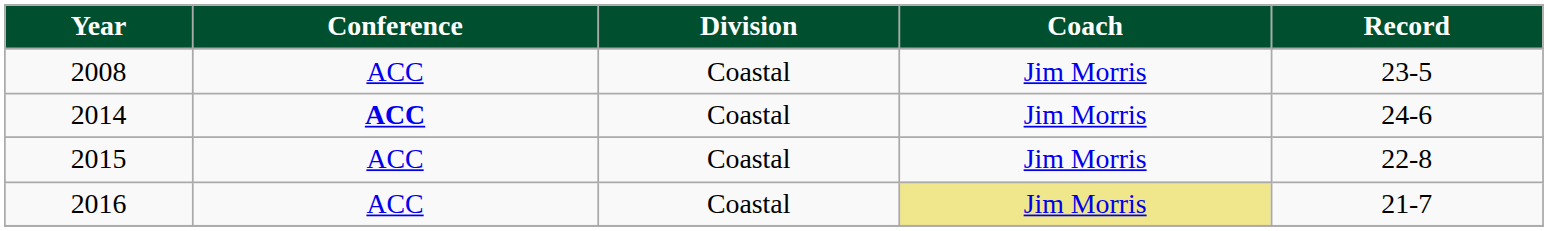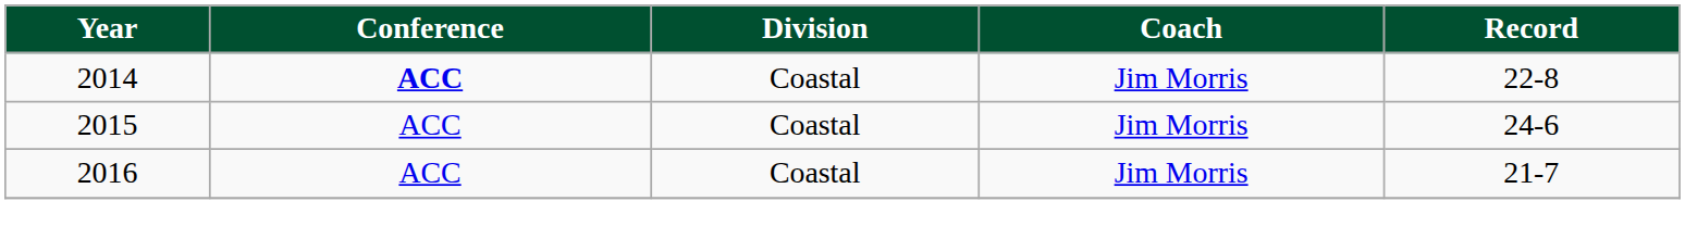- row: 2008 | ACC | Coastal | Jim Morris | 23-5
2014 | Record: 24-6 -> 22-8
2015 | Record: 22-8 -> 24-6
2016 | Coach: khaki background -> no background
